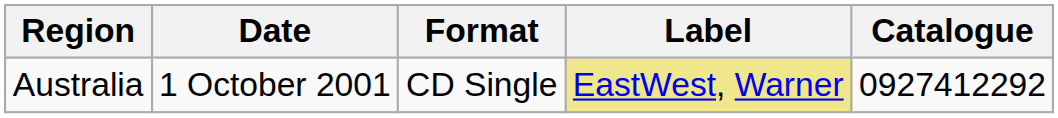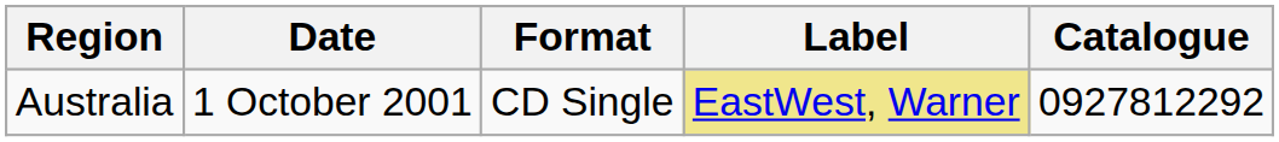Australia | Catalogue: 0927412292 -> 0927812292
